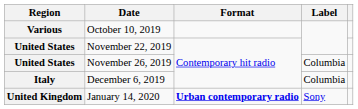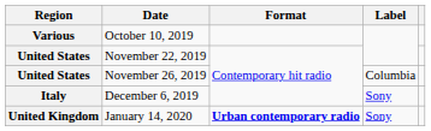December 6, 2019 | Label: Columbia -> Sony
